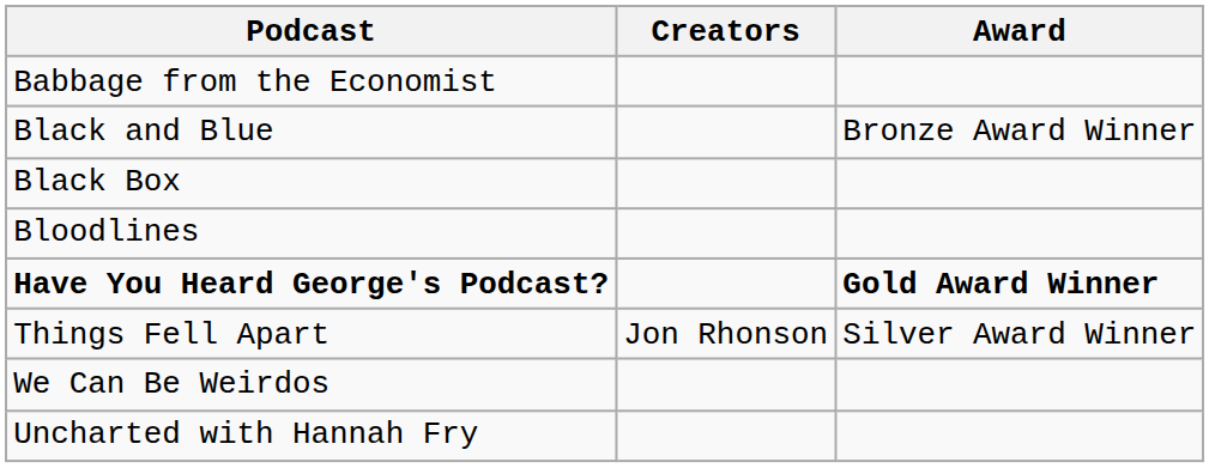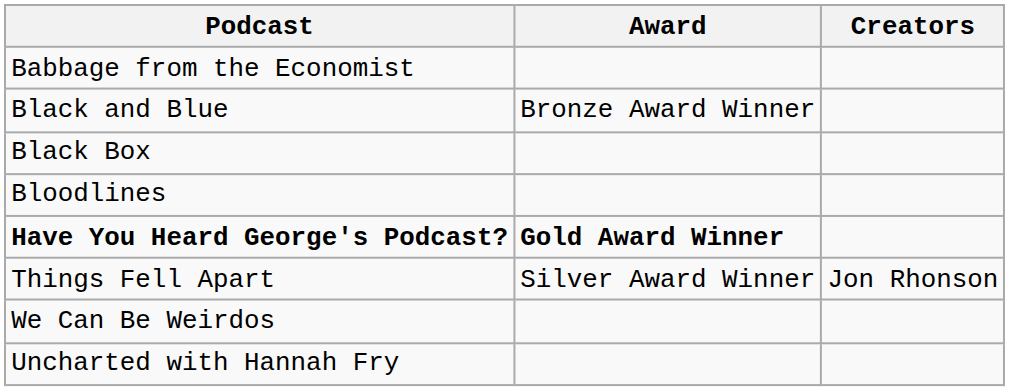columns swapped: Creators <-> Award
